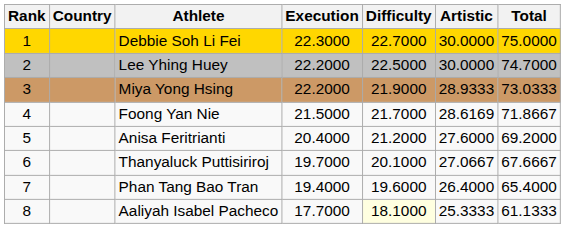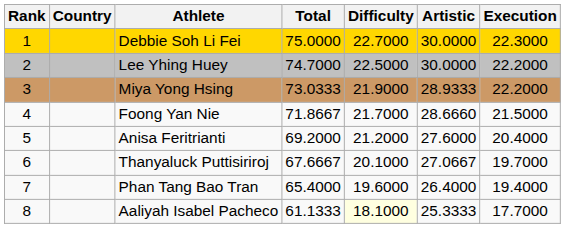columns swapped: Execution <-> Total
Foong Yan Nie | Artistic: 28.6169 -> 28.6660
